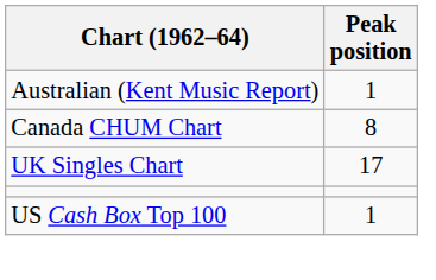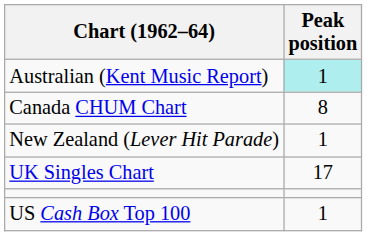Australian (Kent Music Report) | Peak position: no background -> paleturquoise background
+ row: New Zealand (Lever Hit Parade) | 1
